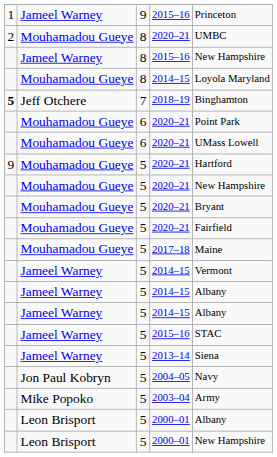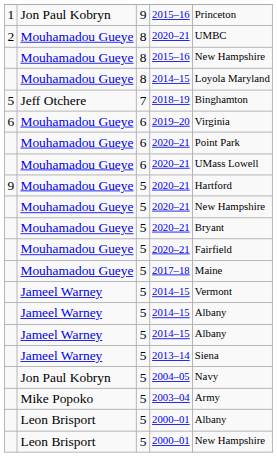9 / 2015–16 | column 2: Jameel Warney -> Jon Paul Kobryn
8 / 2015–16 | column 2: Jameel Warney -> Mouhamadou Gueye
2018–19 | column 1: bold -> normal
+ row: 6 | Mouhamadou Gueye | 6 | 2019–20 | Virginia
- row: Jameel Warney | 5 | 2015–16 | STAC
